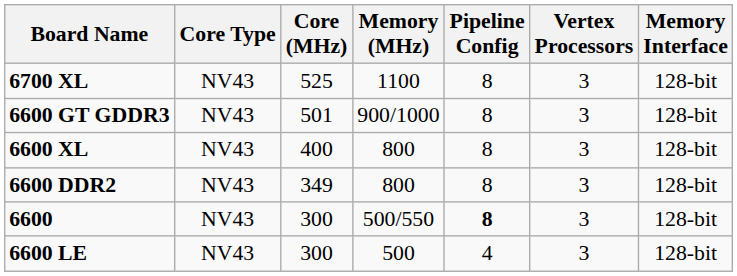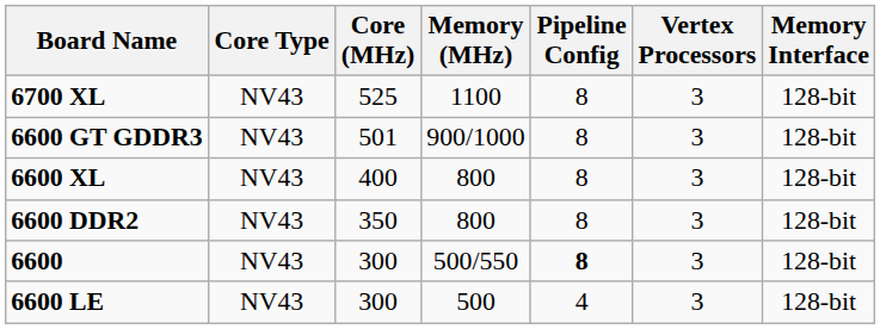6600 DDR2 | Core (MHz): 349 -> 350
